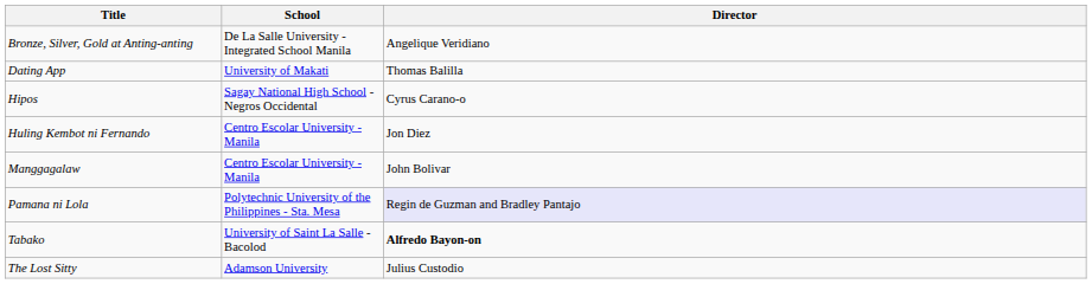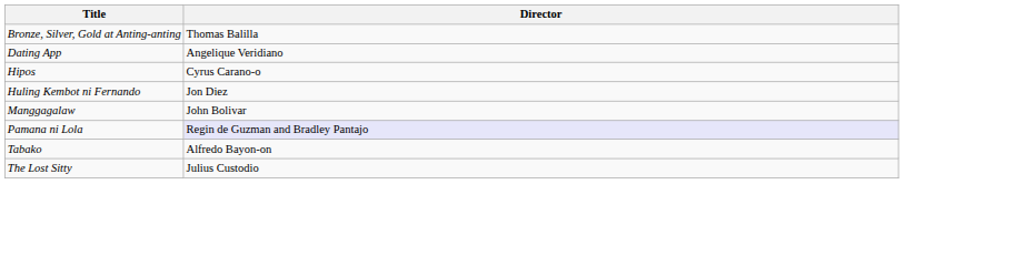- column: School | De La Salle University - Integrated School Manila | University of Makati | Sagay National High School - Negros Occidental | Centro Escolar University - Manila | Centro Escolar University - Manila | Polytechnic University of the Philippines - Sta. Mesa | University of Saint La Salle - Bacolod | Adamson University
Bronze, Silver, Gold at Anting-anting | Director: Angelique Veridiano -> Thomas Balilla
Dating App | Director: Thomas Balilla -> Angelique Veridiano
Tabako | Director: bold -> normal
